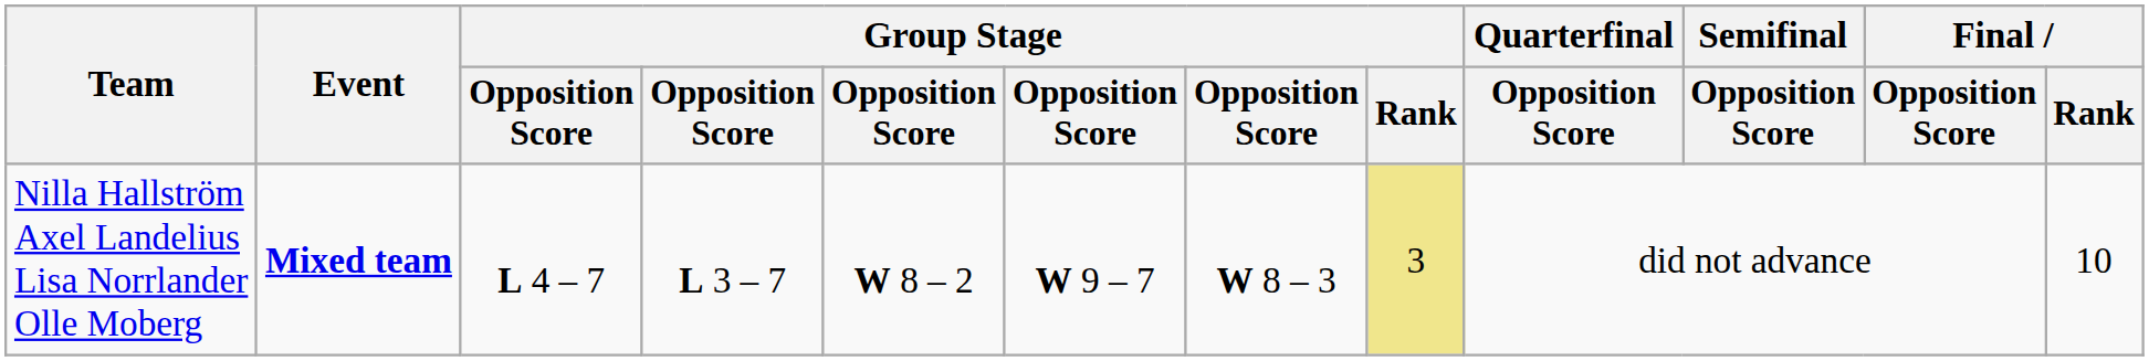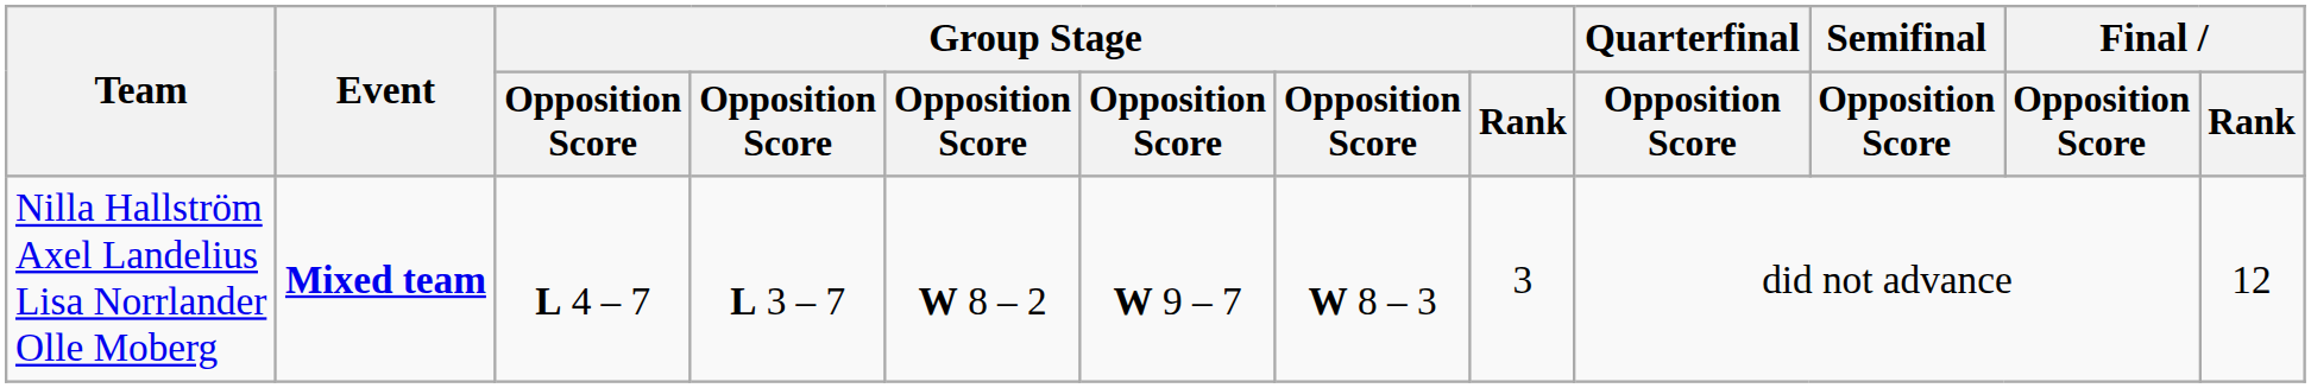Nilla Hallström Axel Landelius Lisa Norrlander Olle Moberg | Group Stage / Rank: khaki background -> no background
Nilla Hallström Axel Landelius Lisa Norrlander Olle Moberg | Final / Rank: 10 -> 12
